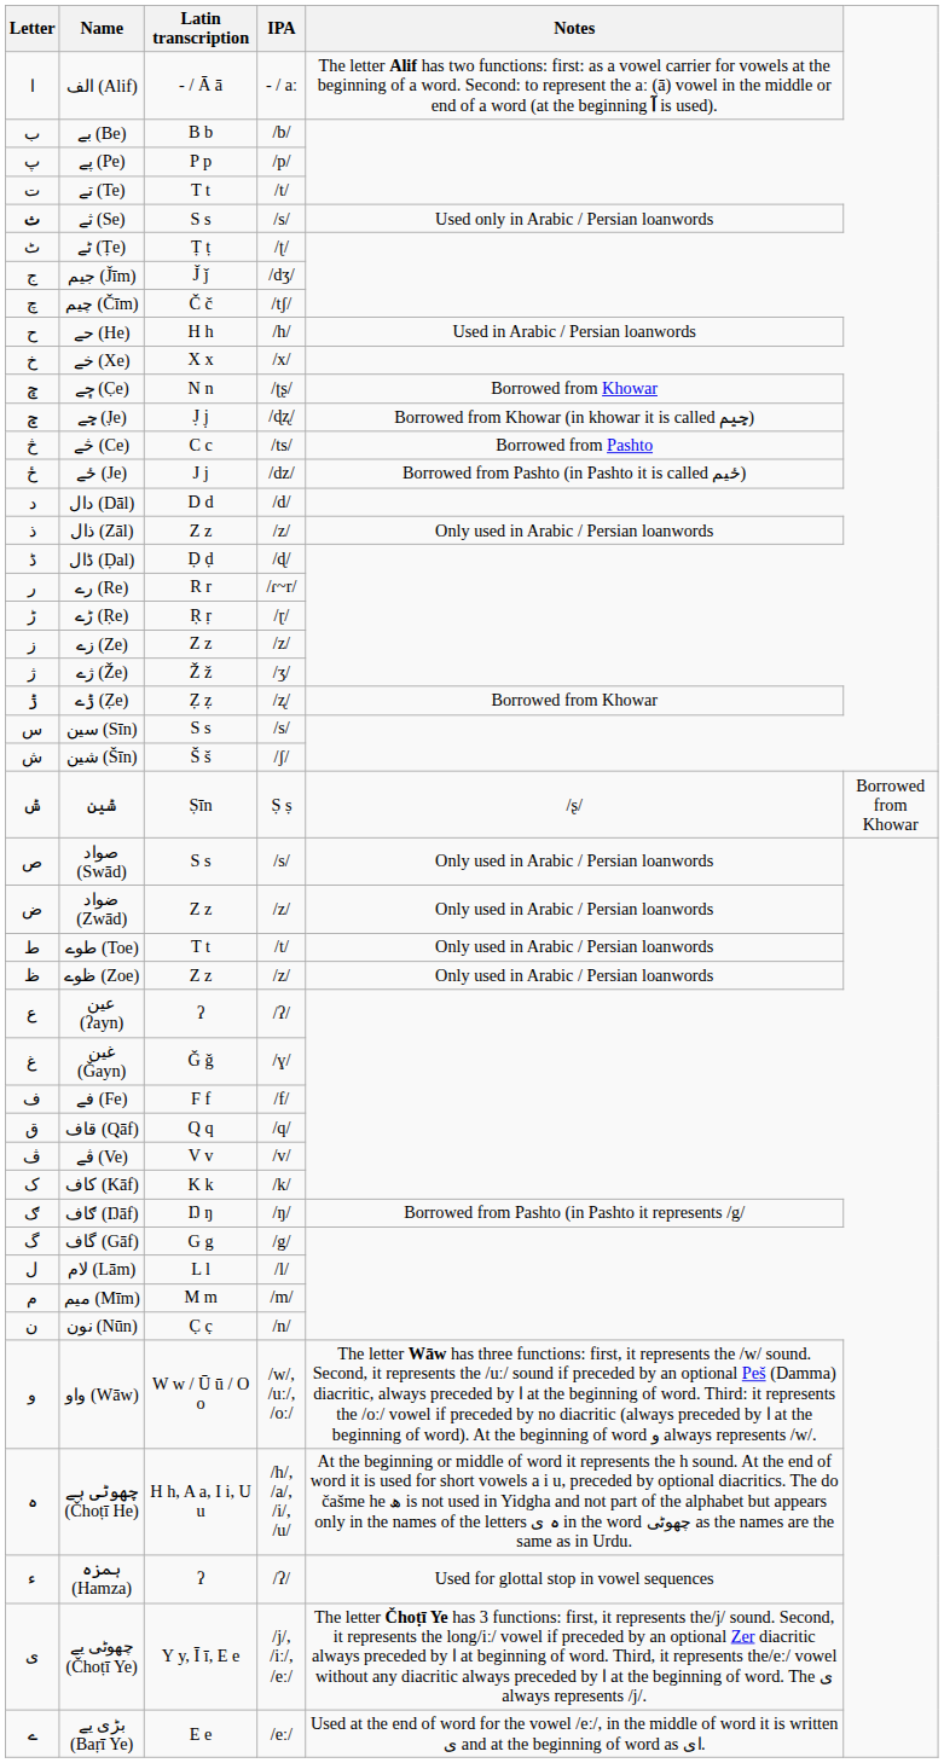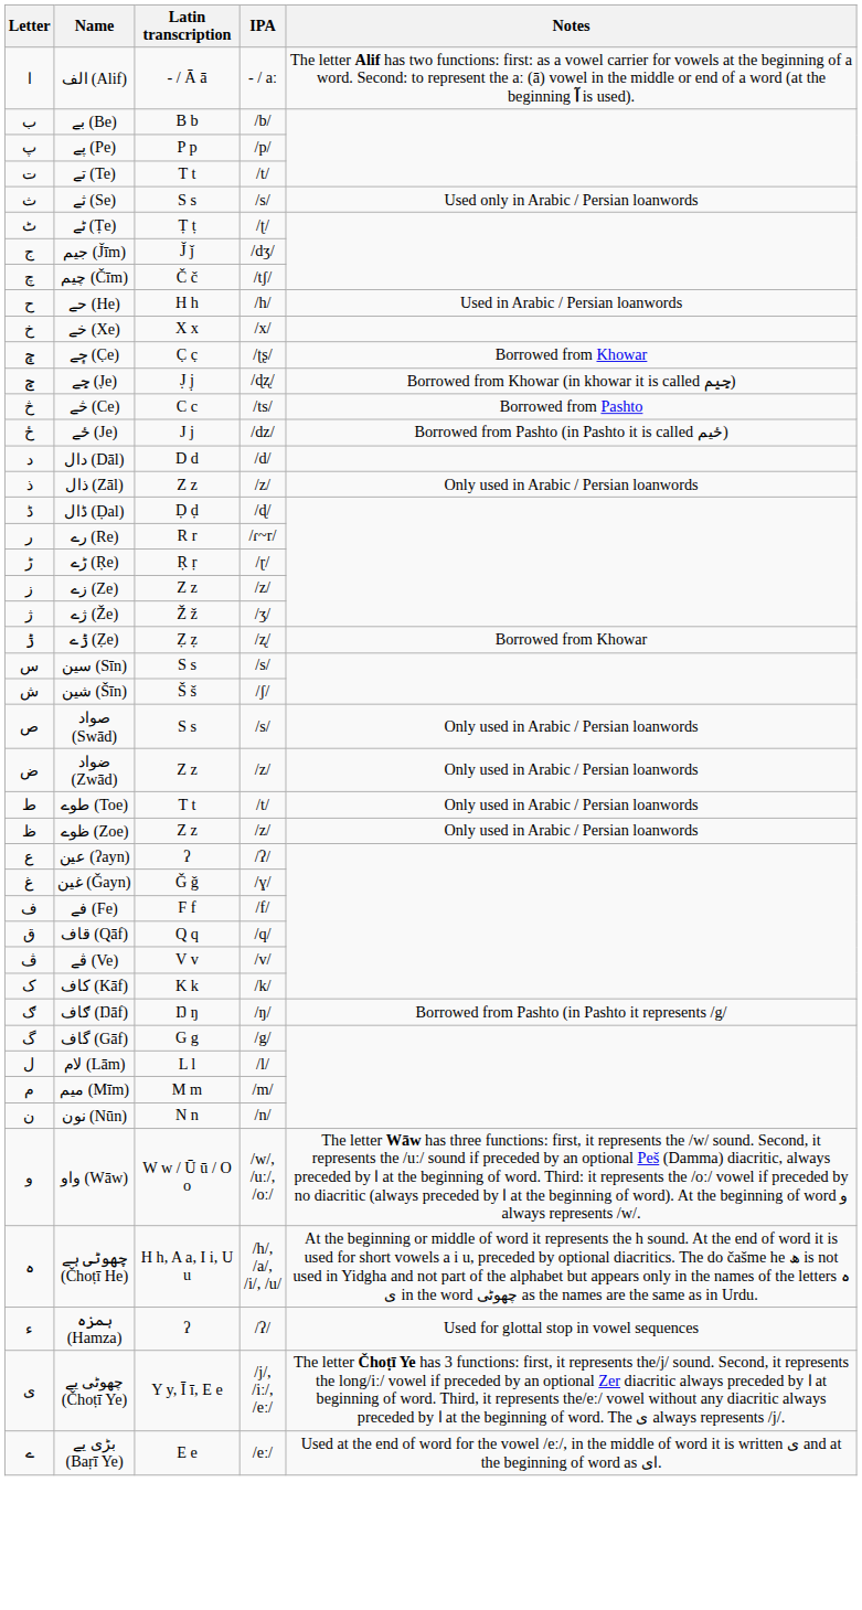ثے (Se) | Letter: bold -> normal
ݯے (C̣e) | Latin transcription: N n -> C̣ c̣
- row: ݰ | ݰین | Ṣīn | Ṣ ṣ | /ʂ/ | Borrowed from Khowar
نون (Nūn) | Latin transcription: C̣ c̣ -> N n
